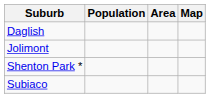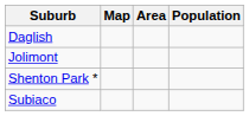columns swapped: Population <-> Map
